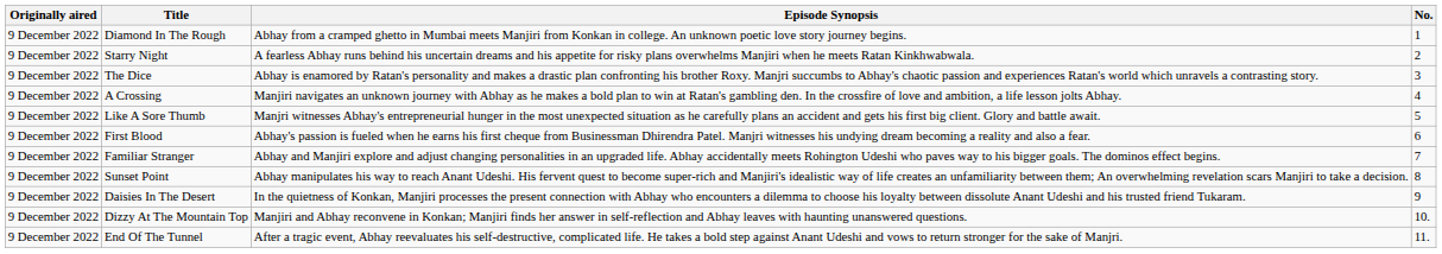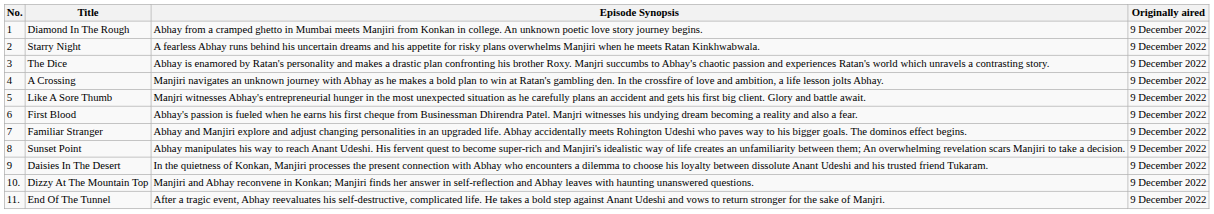columns swapped: No. <-> Originally aired
